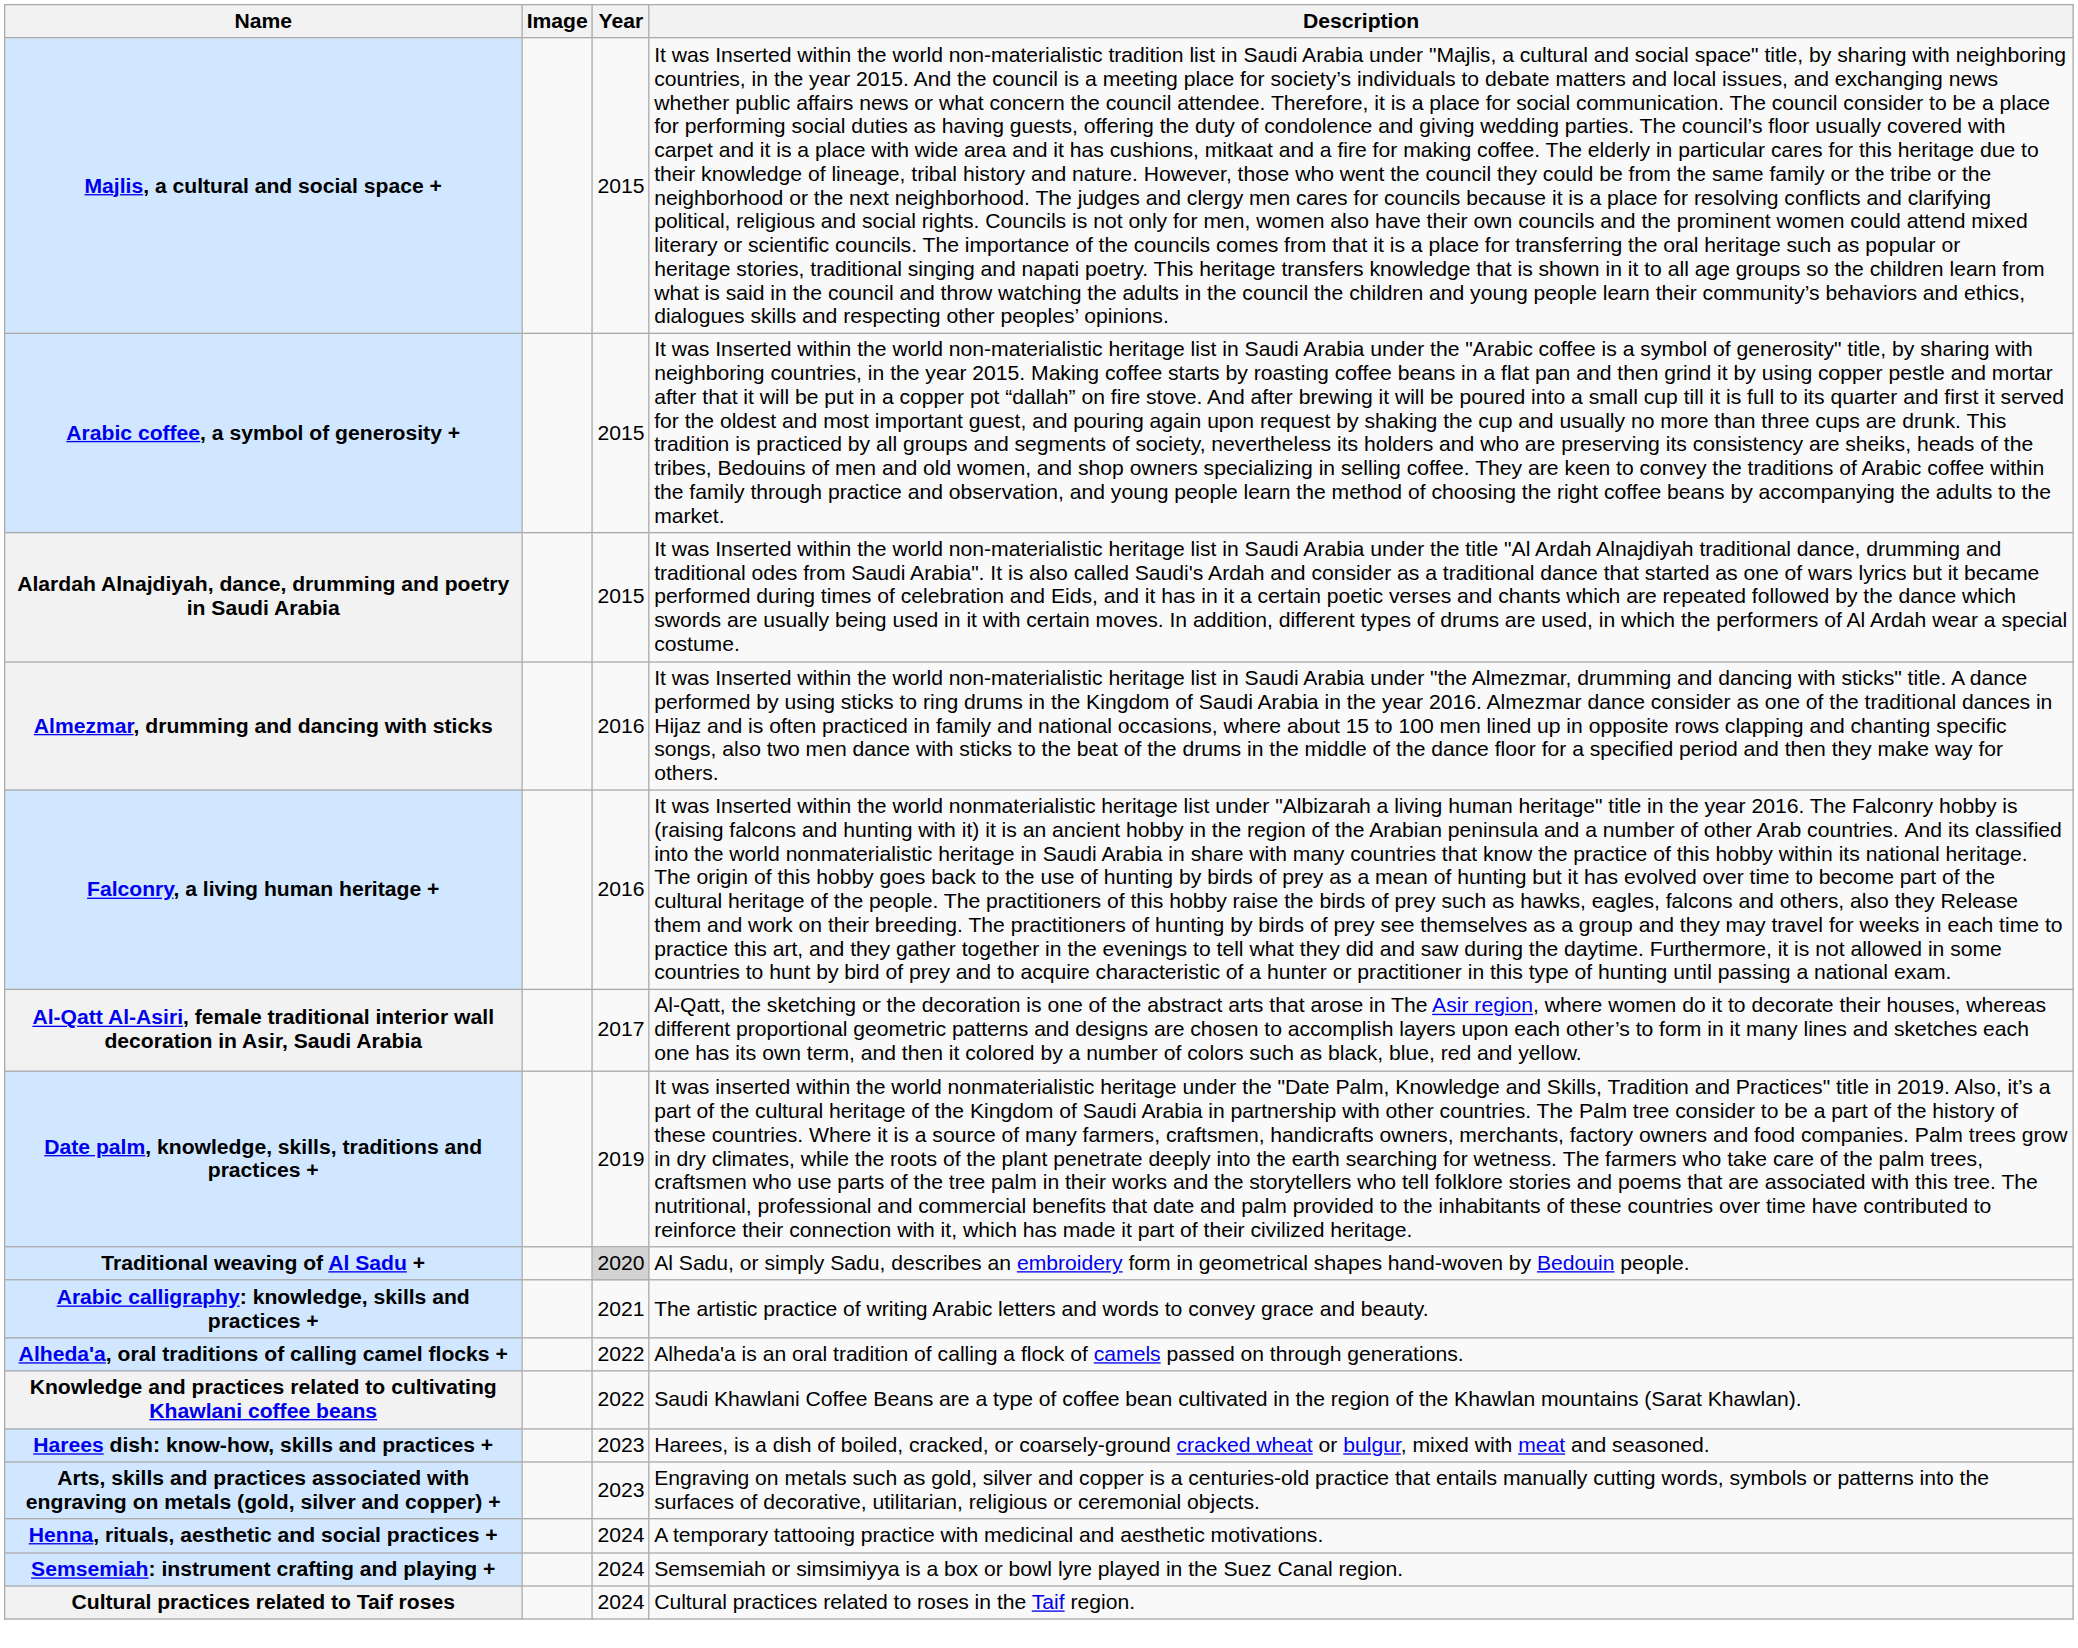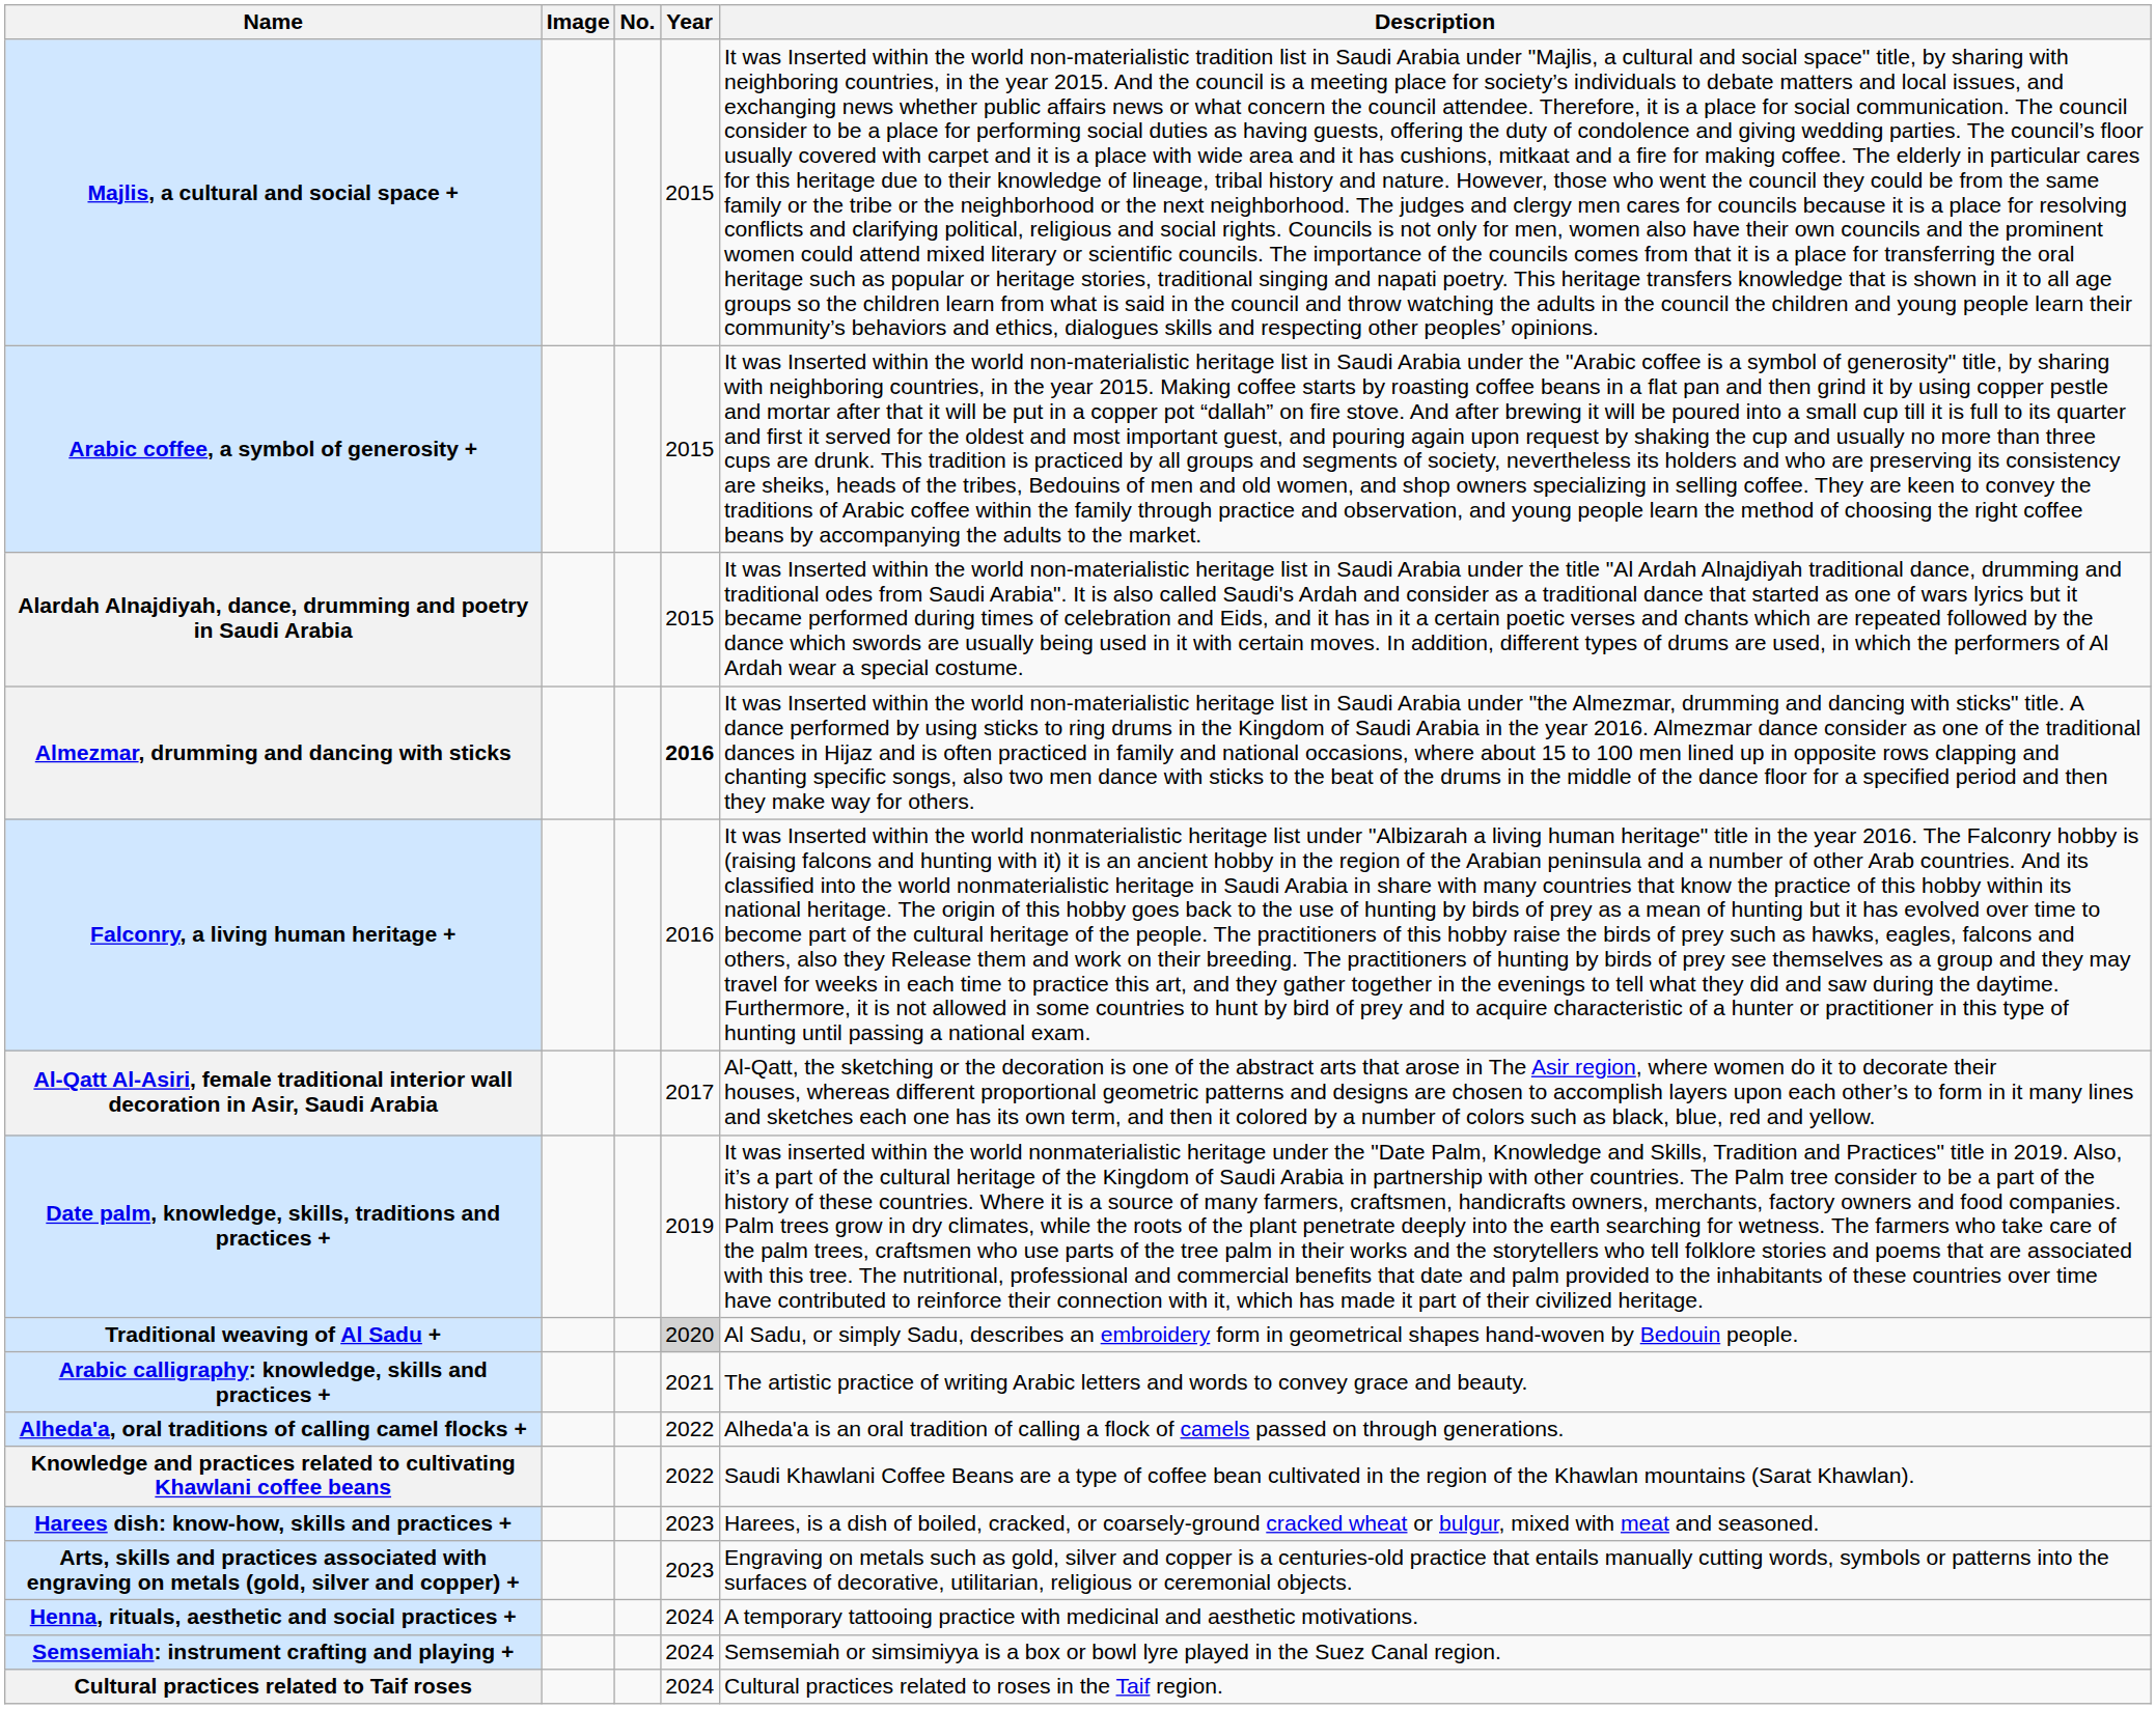+ column: No.
Almezmar, drumming and dancing with sticks | Year: normal -> bold
